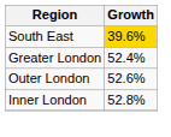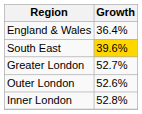+ row: England & Wales | 36.4%
Greater London | Growth: 52.4% -> 52.7%
